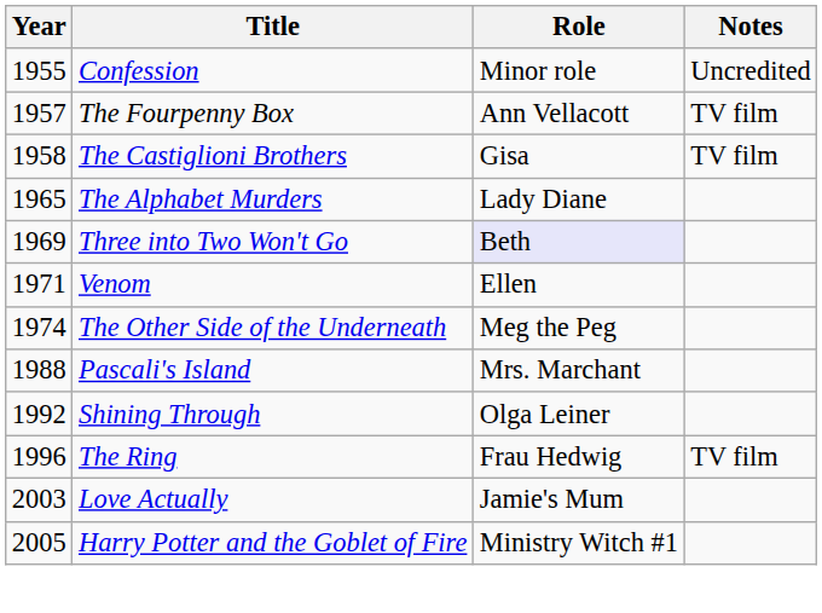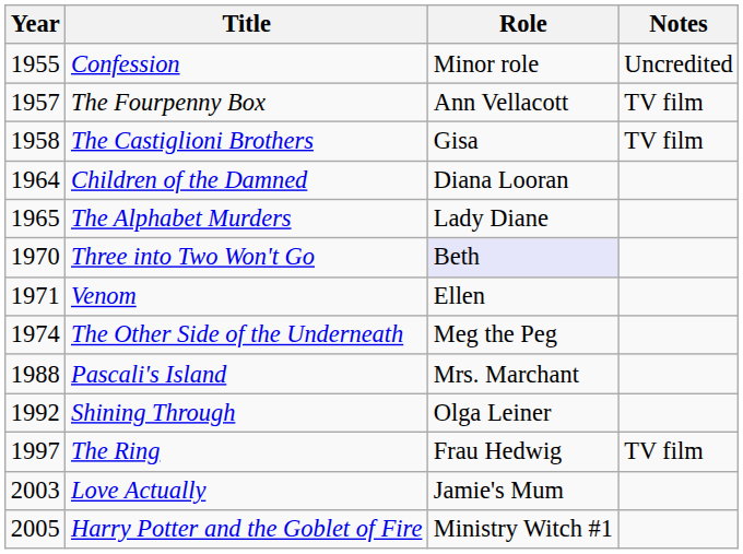+ row: 1964 | Children of the Damned | Diana Looran
Three into Two Won't Go | Year: 1969 -> 1970
The Ring | Year: 1996 -> 1997
